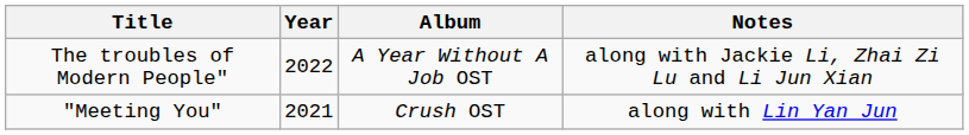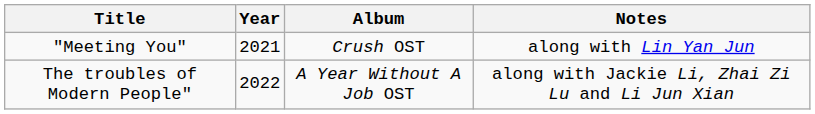rows swapped: "Meeting You" <-> The troubles of Modern People"
